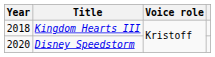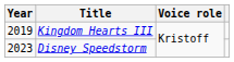Kingdom Hearts III | Year: 2018 -> 2019
Disney Speedstorm | Year: 2020 -> 2023
